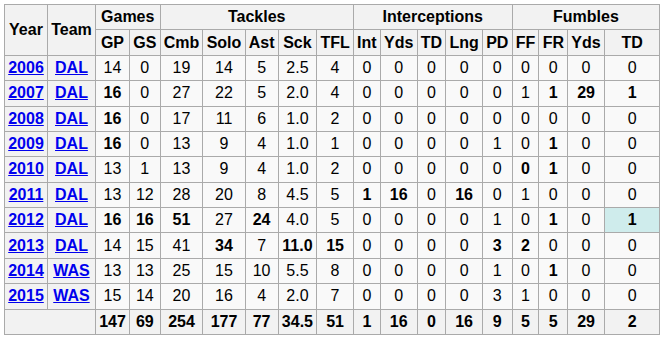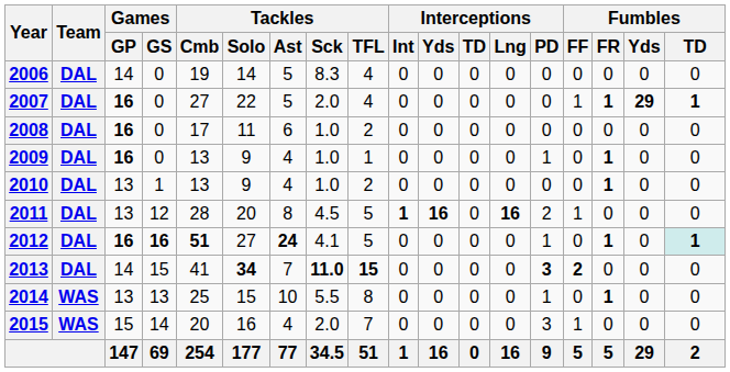2006 | Tackles / Sck: 2.5 -> 8.3
2010 | Fumbles / FF: bold -> normal
2011 | Interceptions / PD: 0 -> 2
2012 | Tackles / Sck: 4.0 -> 4.1
